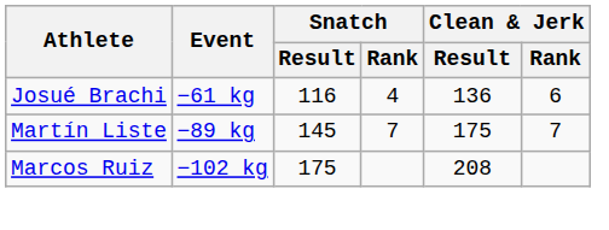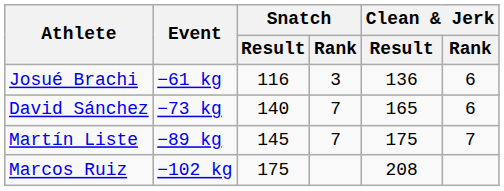Josué Brachi | Snatch / Rank: 4 -> 3
+ row: David Sánchez | −73 kg | 140 | 7 | 165 | 6
